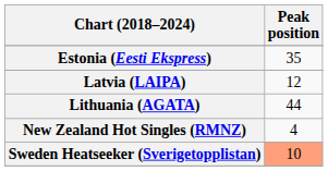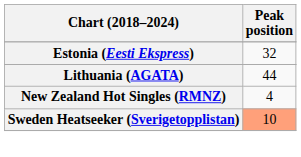Estonia (Eesti Ekspress) | Peak position: 35 -> 32
- row: Latvia (LAIPA) | 12
